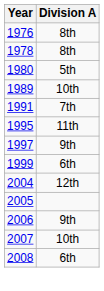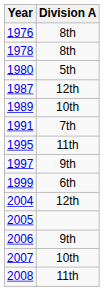+ row: 1987 | 12th
2008 | Division A: 6th -> 11th
